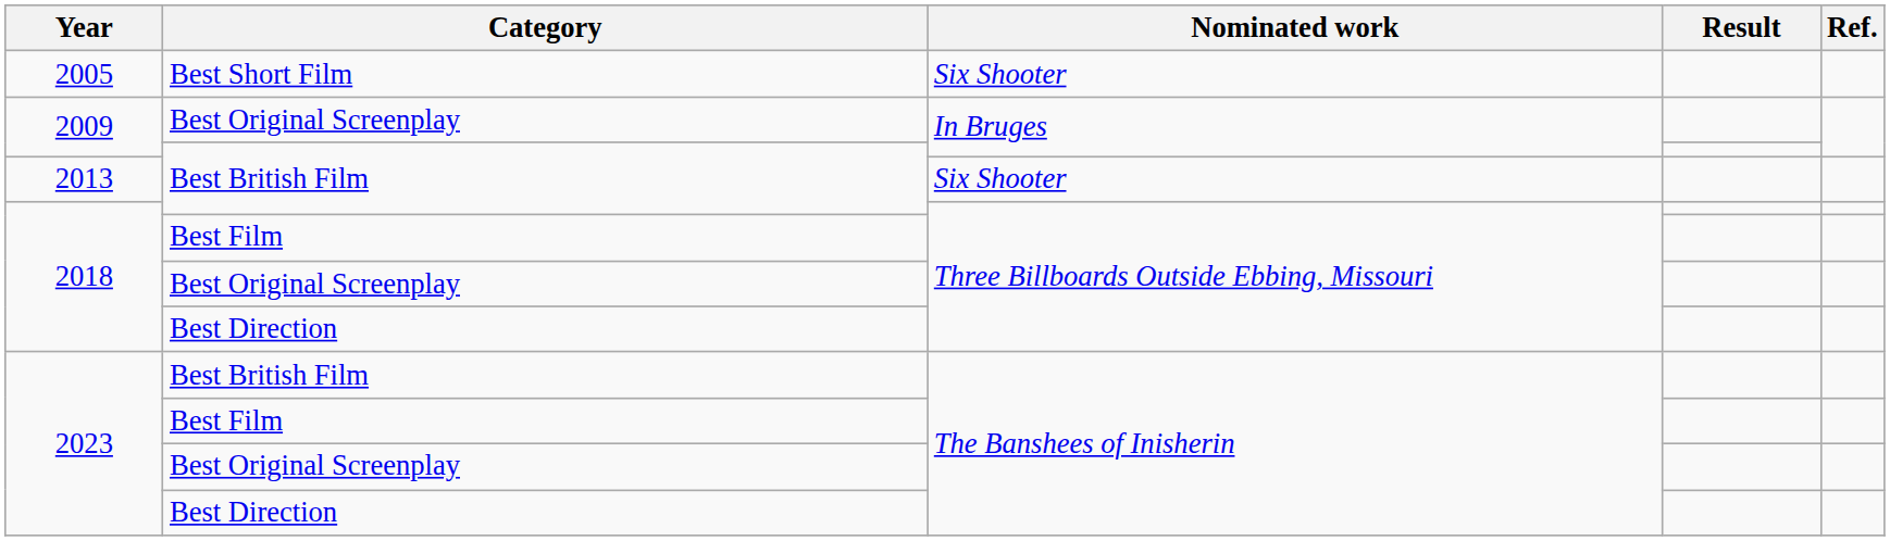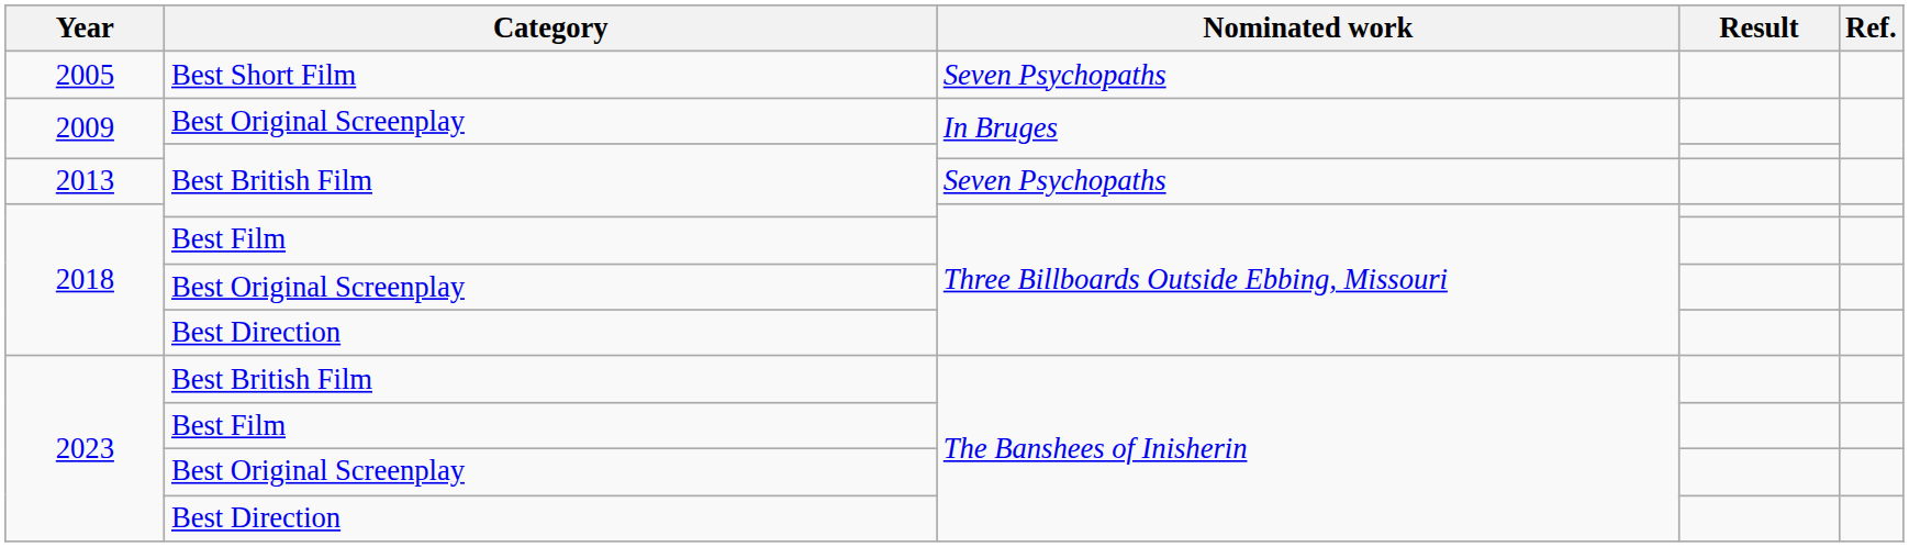2005 | Nominated work: Six Shooter -> Seven Psychopaths
2013 | Nominated work: Six Shooter -> Seven Psychopaths
